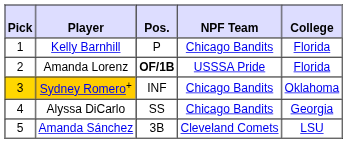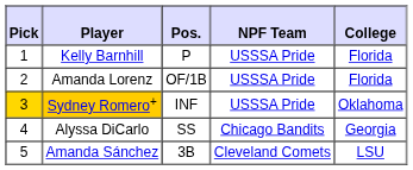Kelly Barnhill | NPF Team: Chicago Bandits -> USSSA Pride
Amanda Lorenz | Pos.: bold -> normal
Sydney Romero+ | NPF Team: Chicago Bandits -> USSSA Pride
